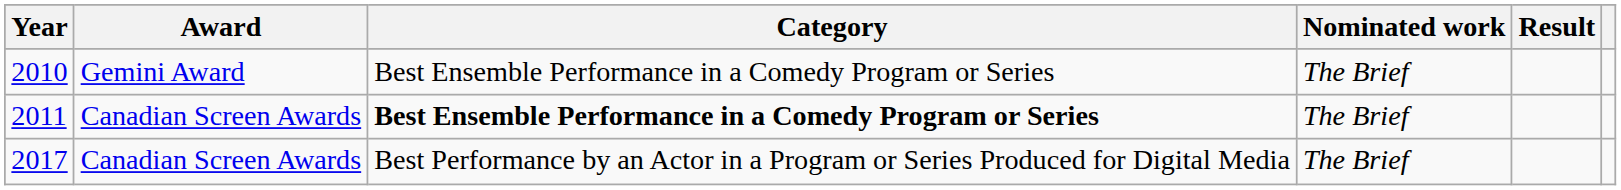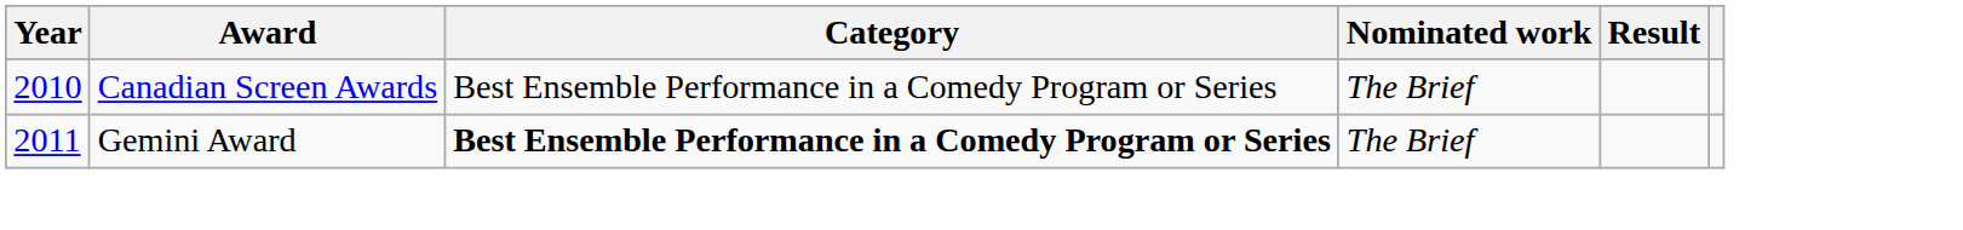2010 | Award: Gemini Award -> Canadian Screen Awards
2011 | Award: Canadian Screen Awards -> Gemini Award
- row: 2017 | Canadian Screen Awards | Best Performance by an Actor in a Program or Series Produced for Digital Media | The Brief
